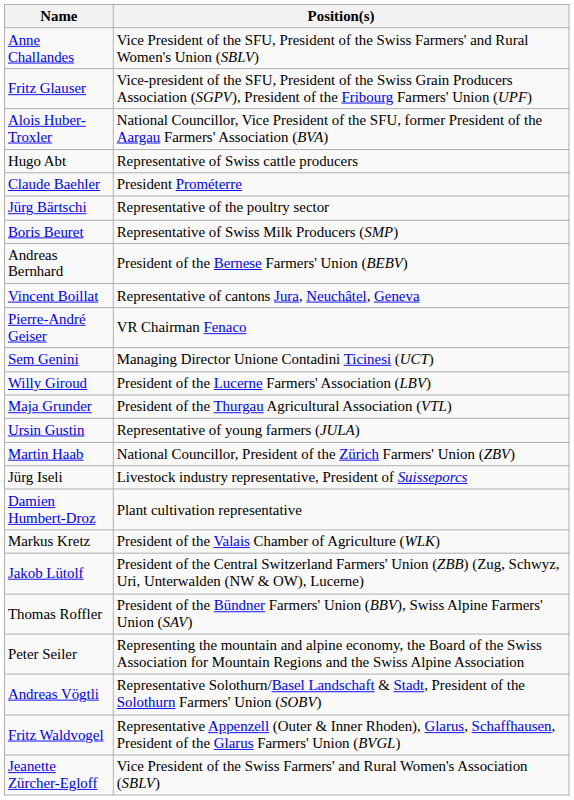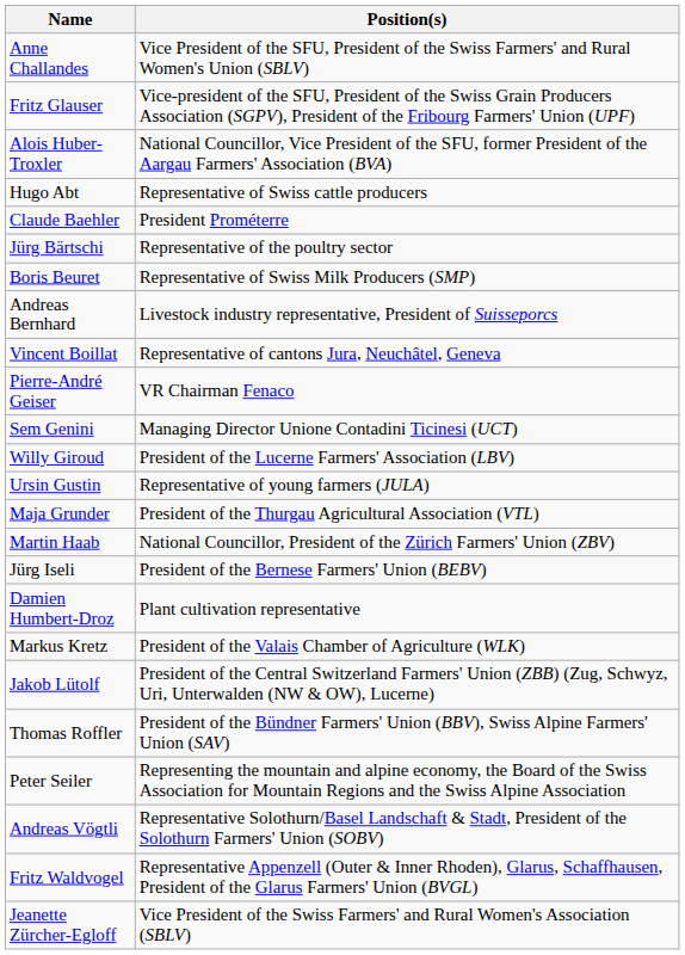Andreas Bernhard | Position(s): President of the Bernese Farmers' Union (BEBV) -> Livestock industry representative, President of Suisseporcs
rows swapped: Maja Grunder <-> Ursin Gustin
Jürg Iseli | Position(s): Livestock industry representative, President of Suisseporcs -> President of the Bernese Farmers' Union (BEBV)
